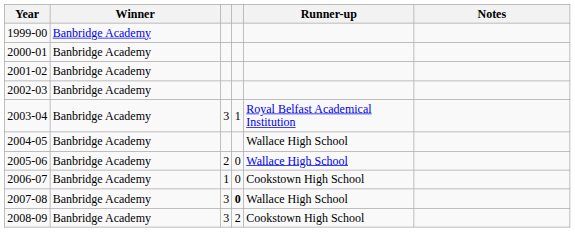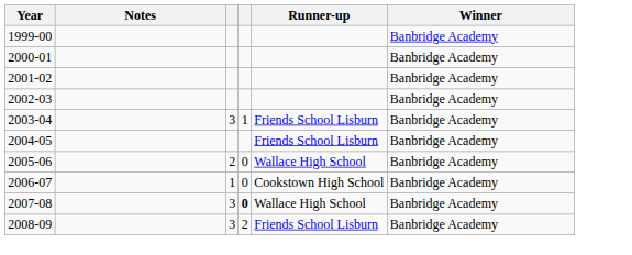columns swapped: Winner <-> Notes
2003-04 | Runner-up: Royal Belfast Academical Institution -> Friends School Lisburn
2004-05 | Runner-up: Wallace High School -> Friends School Lisburn
2008-09 | Runner-up: Cookstown High School -> Friends School Lisburn
